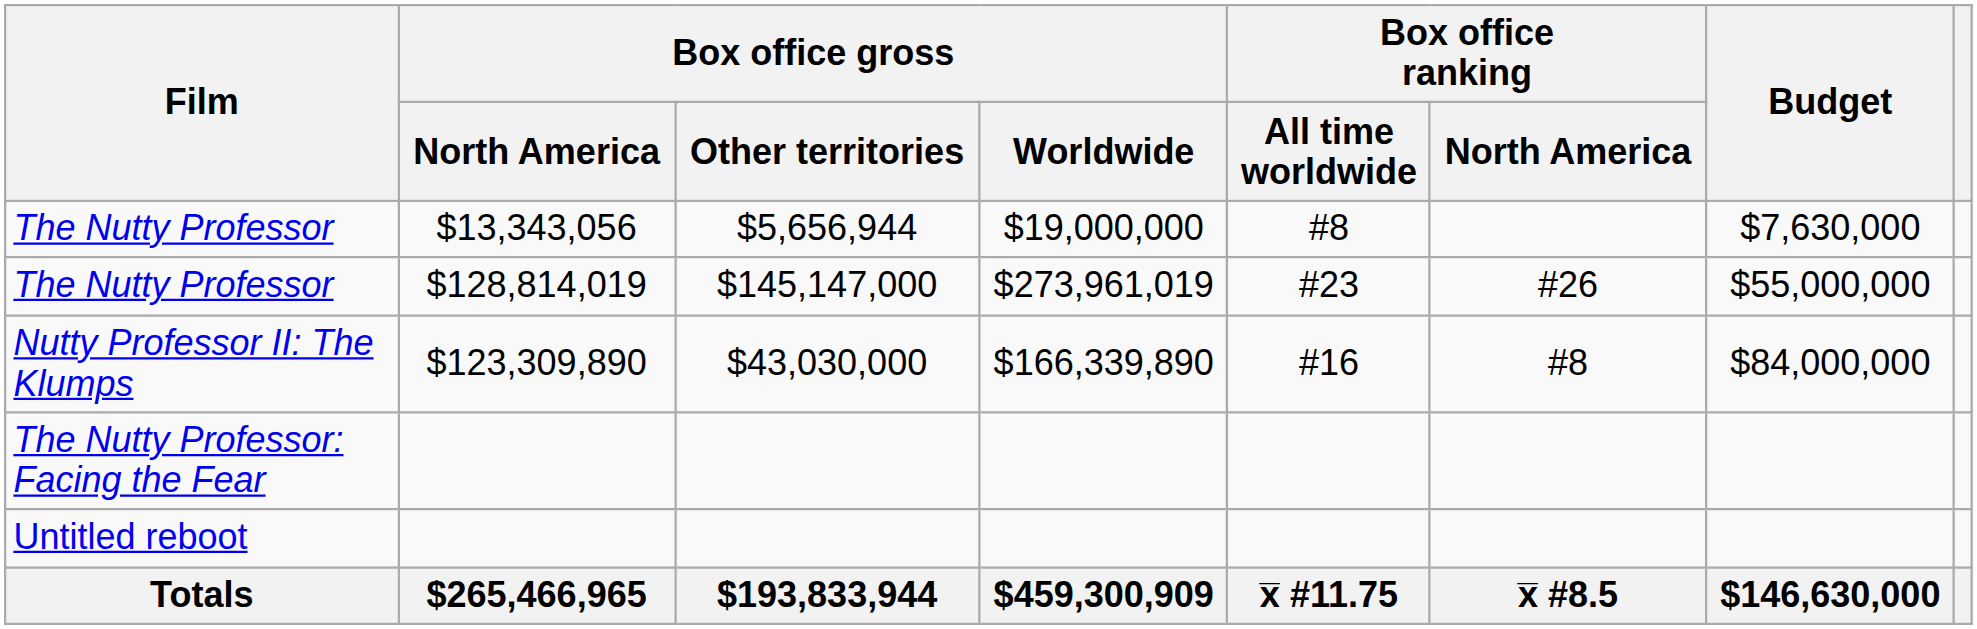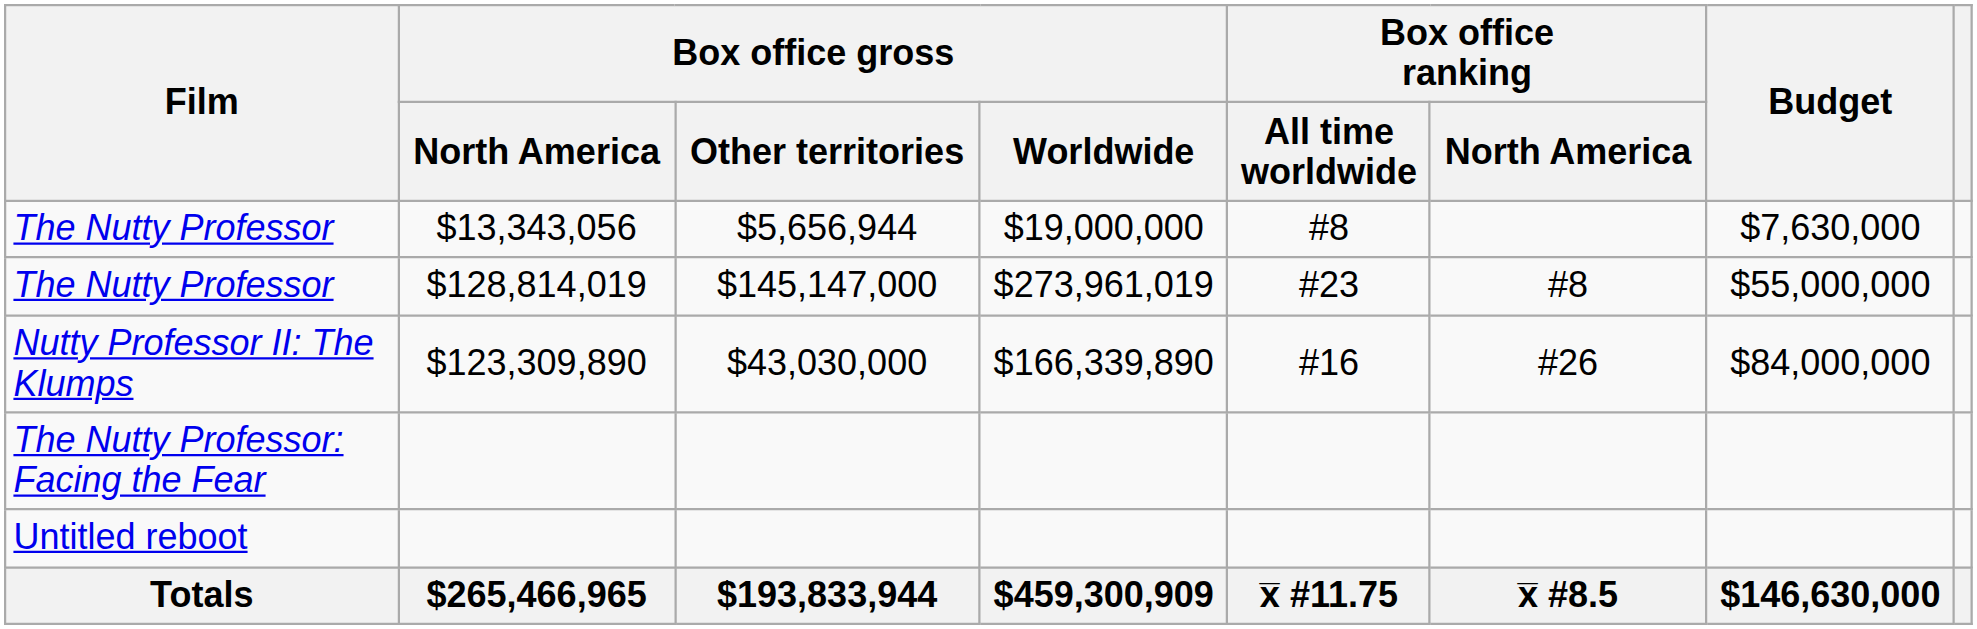The Nutty Professor / $128,814,019 | Box office ranking / North America: #26 -> #8
Nutty Professor II: The Klumps | Box office ranking / North America: #8 -> #26
